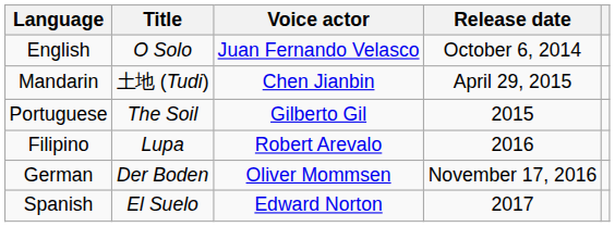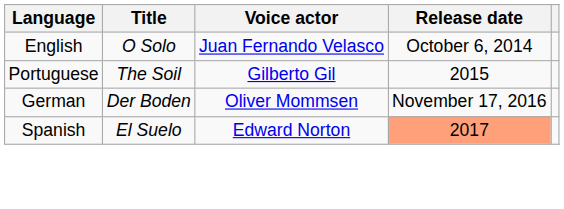- row: Mandarin | 土地 (Tudi) | Chen Jianbin | April 29, 2015
- row: Filipino | Lupa | Robert Arevalo | 2016
Spanish | Release date: no background -> lightsalmon background
